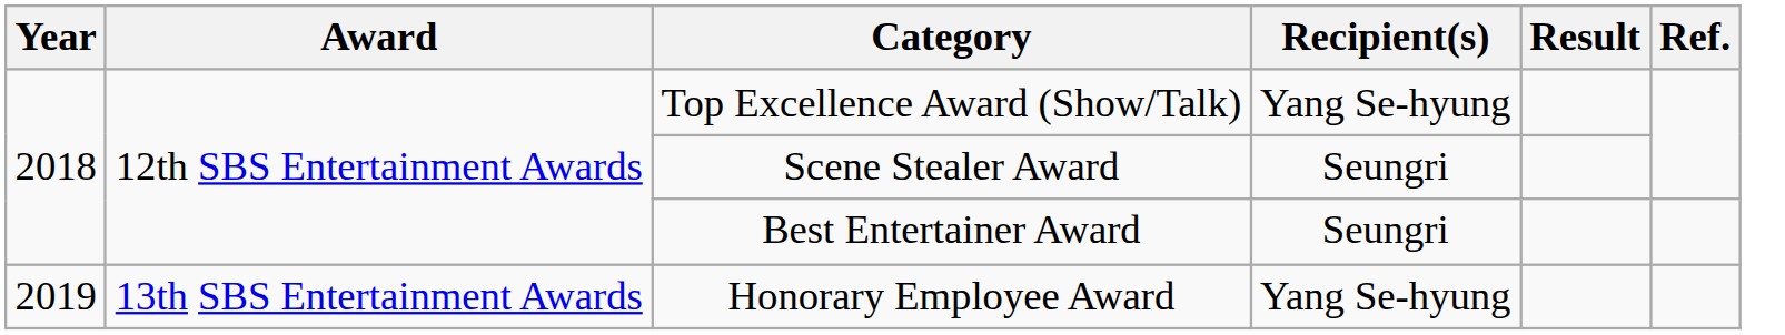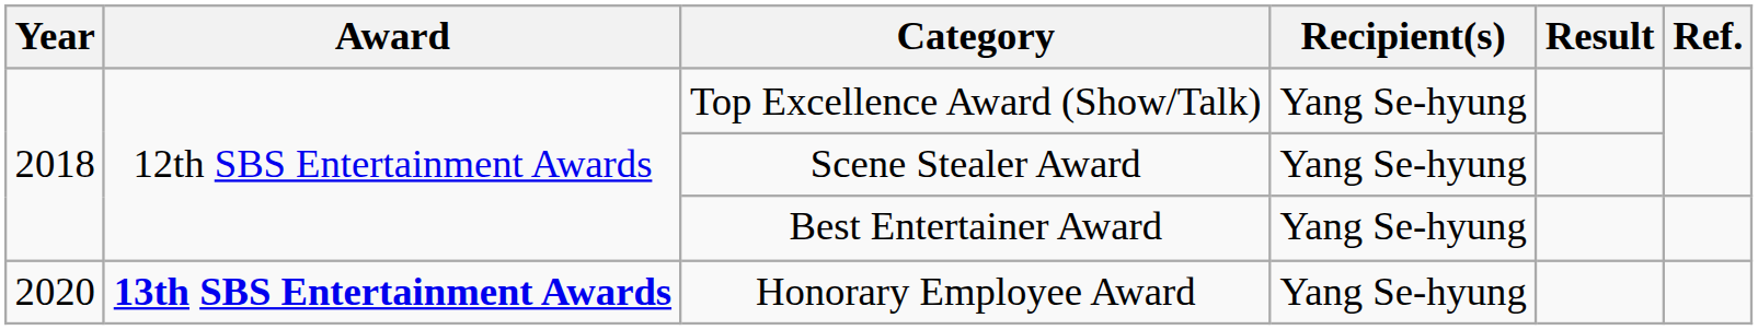Scene Stealer Award | Recipient(s): Seungri -> Yang Se-hyung
Best Entertainer Award | Recipient(s): Seungri -> Yang Se-hyung
Honorary Employee Award | Year: 2019 -> 2020
Honorary Employee Award | Award: normal -> bold
